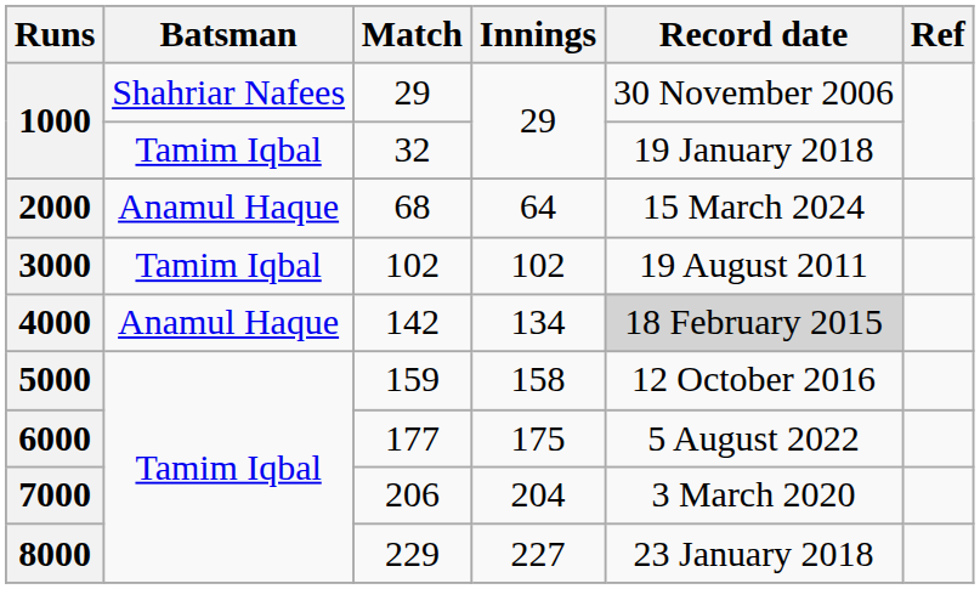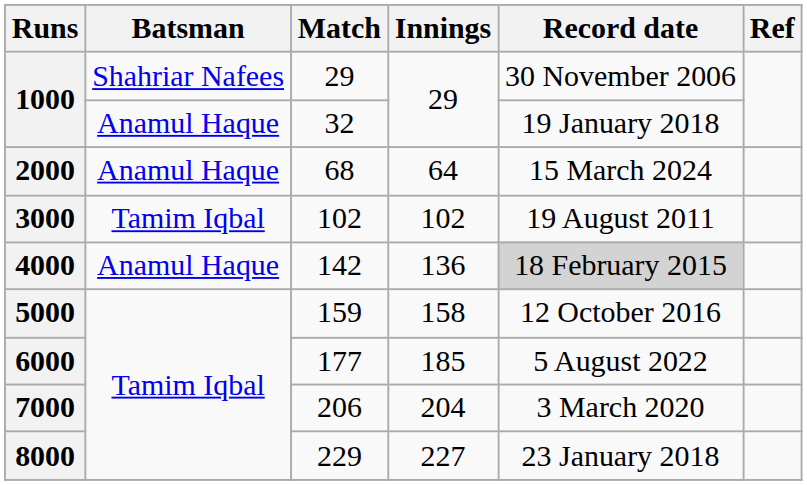32 | Batsman: Tamim Iqbal -> Anamul Haque
142 | Innings: 134 -> 136
177 | Innings: 175 -> 185
